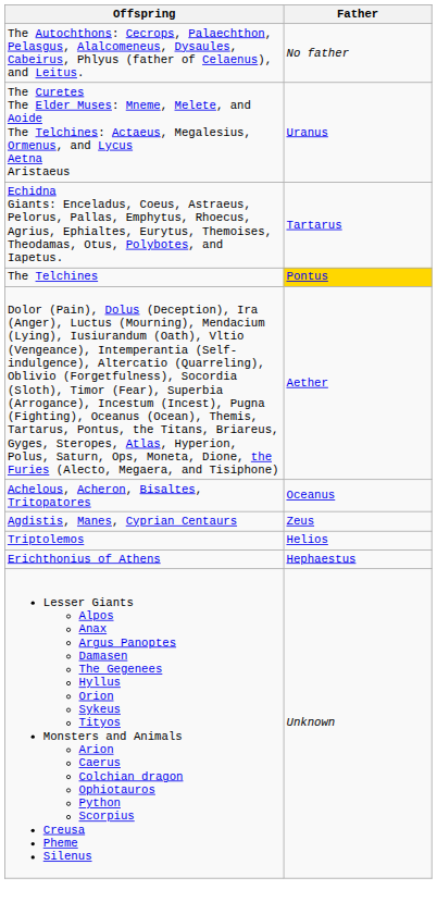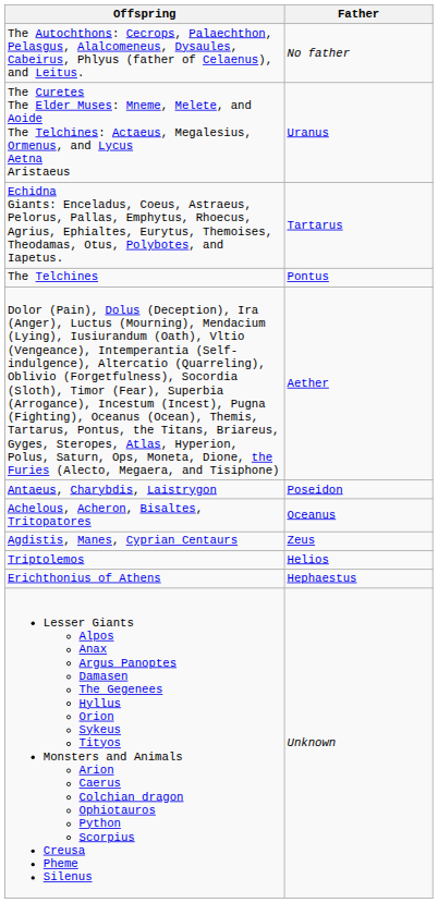The Telchines | Father: gold background -> no background
+ row: Antaeus, Charybdis, Laistrygon | Poseidon
